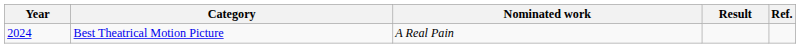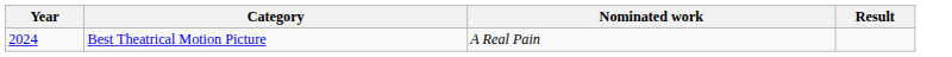- column: Ref.
